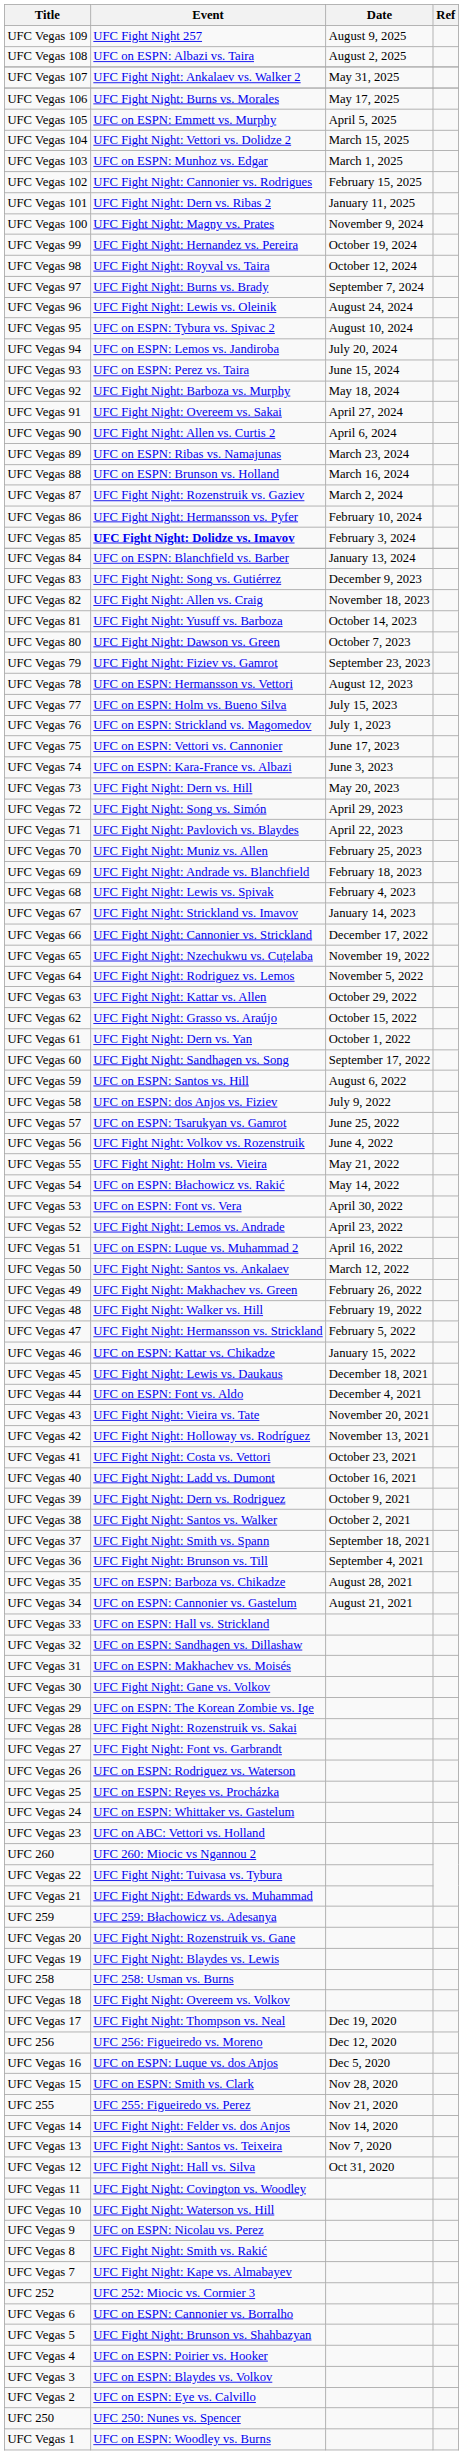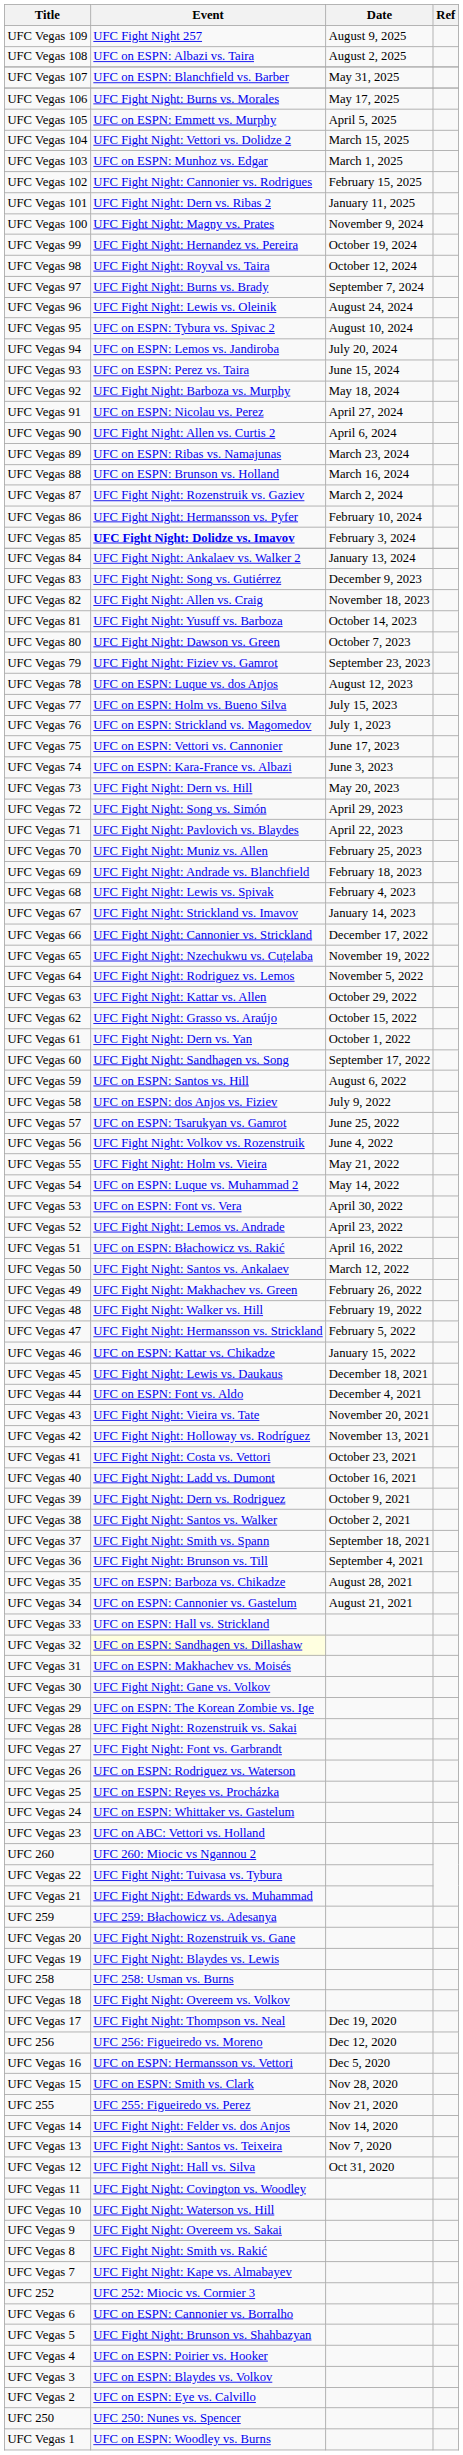UFC Vegas 107 | Event: UFC Fight Night: Ankalaev vs. Walker 2 -> UFC on ESPN: Blanchfield vs. Barber
UFC Vegas 91 | Event: UFC Fight Night: Overeem vs. Sakai -> UFC on ESPN: Nicolau vs. Perez
UFC Vegas 84 | Event: UFC on ESPN: Blanchfield vs. Barber -> UFC Fight Night: Ankalaev vs. Walker 2
UFC Vegas 78 | Event: UFC on ESPN: Hermansson vs. Vettori -> UFC on ESPN: Luque vs. dos Anjos
UFC Vegas 54 | Event: UFC on ESPN: Błachowicz vs. Rakić -> UFC on ESPN: Luque vs. Muhammad 2
UFC Vegas 51 | Event: UFC on ESPN: Luque vs. Muhammad 2 -> UFC on ESPN: Błachowicz vs. Rakić
UFC Vegas 32 | Event: no background -> lightyellow background
UFC Vegas 16 | Event: UFC on ESPN: Luque vs. dos Anjos -> UFC on ESPN: Hermansson vs. Vettori
UFC Vegas 9 | Event: UFC on ESPN: Nicolau vs. Perez -> UFC Fight Night: Overeem vs. Sakai
